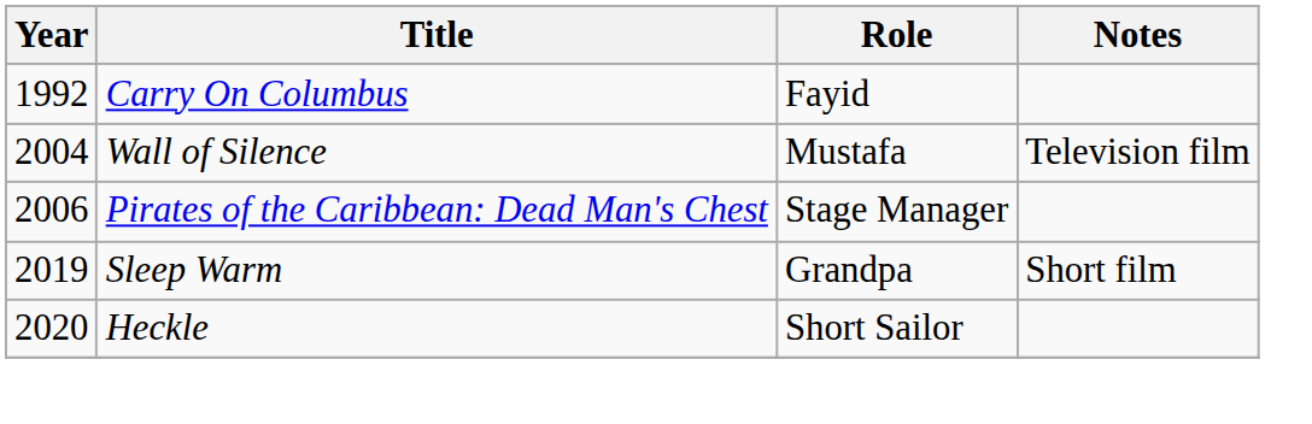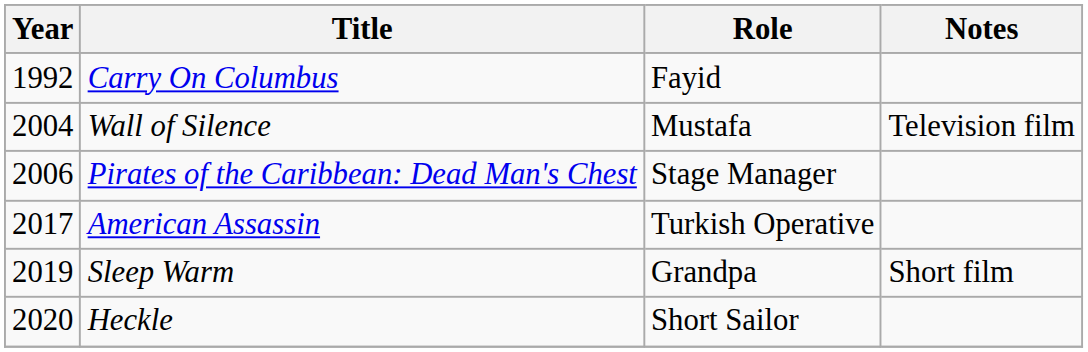+ row: 2017 | American Assassin | Turkish Operative
